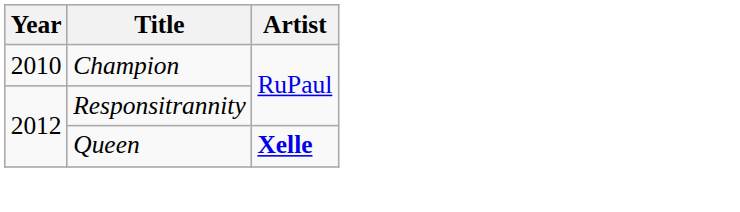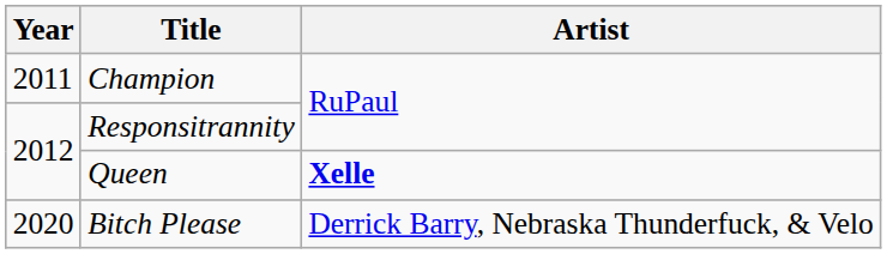Champion | Year: 2010 -> 2011
+ row: 2020 | Bitch Please | Derrick Barry, Nebraska Thunderfuck, & Velo
